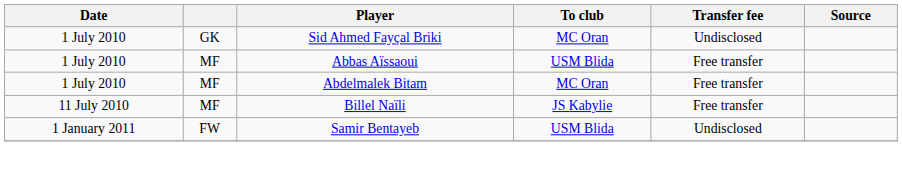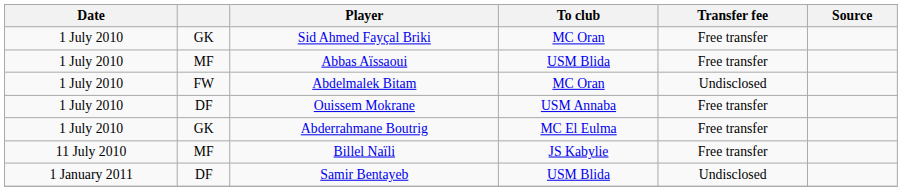Sid Ahmed Fayçal Briki | Transfer fee: Undisclosed -> Free transfer
Abdelmalek Bitam | column 2: MF -> FW
Abdelmalek Bitam | Transfer fee: Free transfer -> Undisclosed
+ row: 1 July 2010 | DF | Ouissem Mokrane | USM Annaba | Free transfer
+ row: 1 July 2010 | GK | Abderrahmane Boutrig | MC El Eulma | Free transfer
Samir Bentayeb | column 2: FW -> DF
